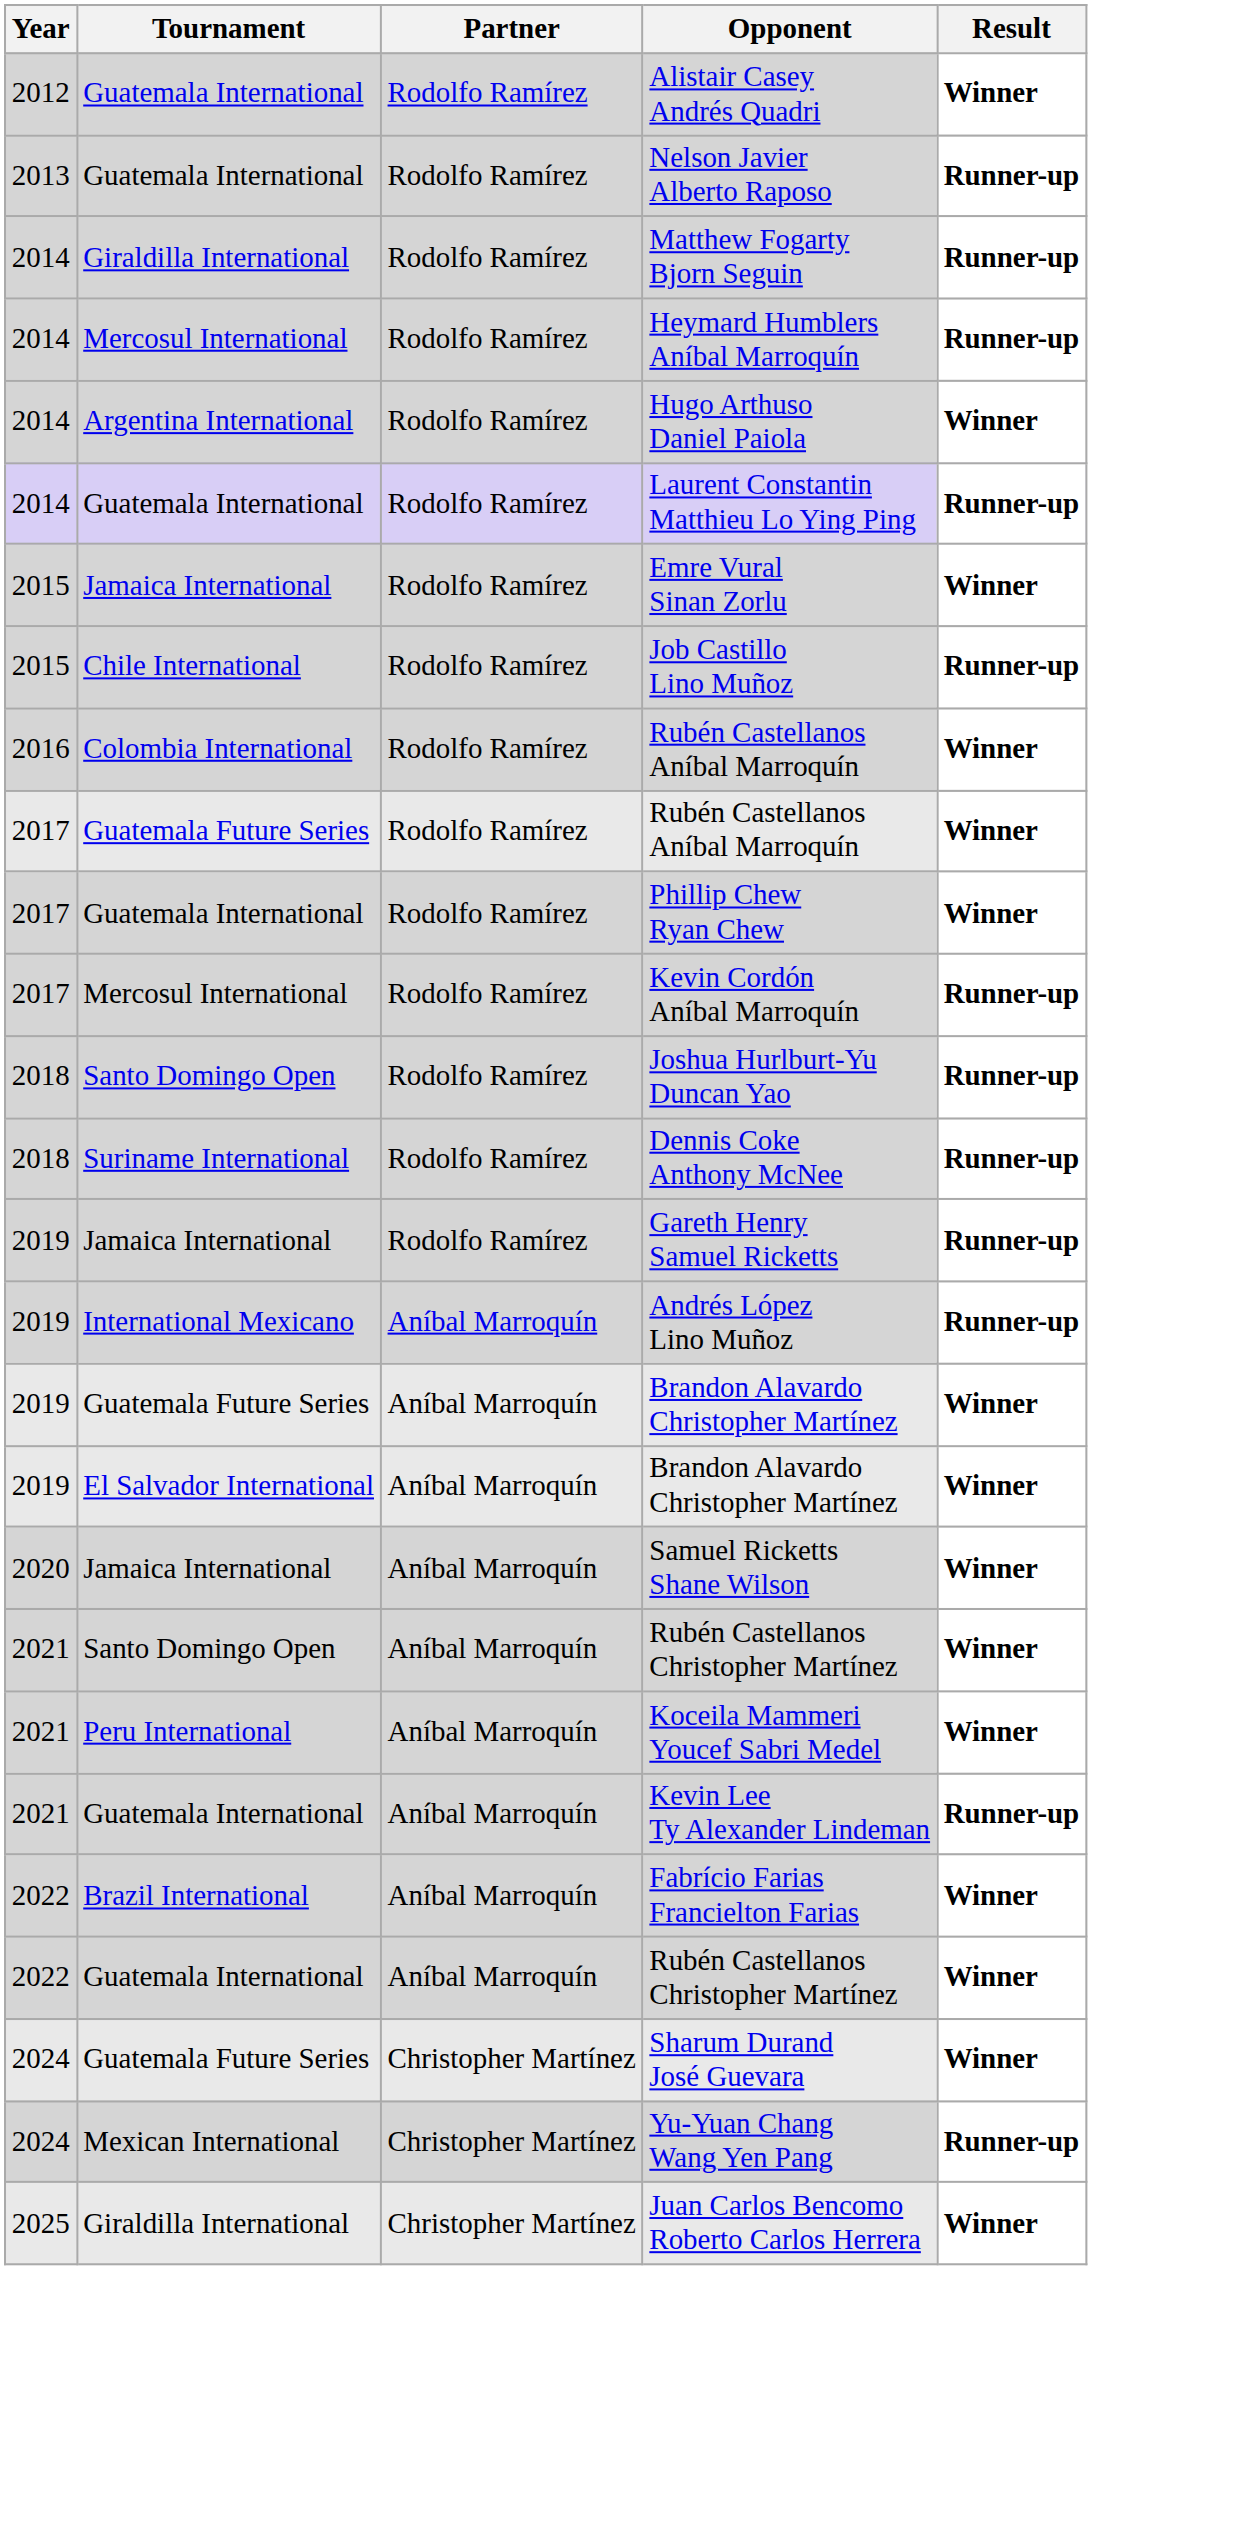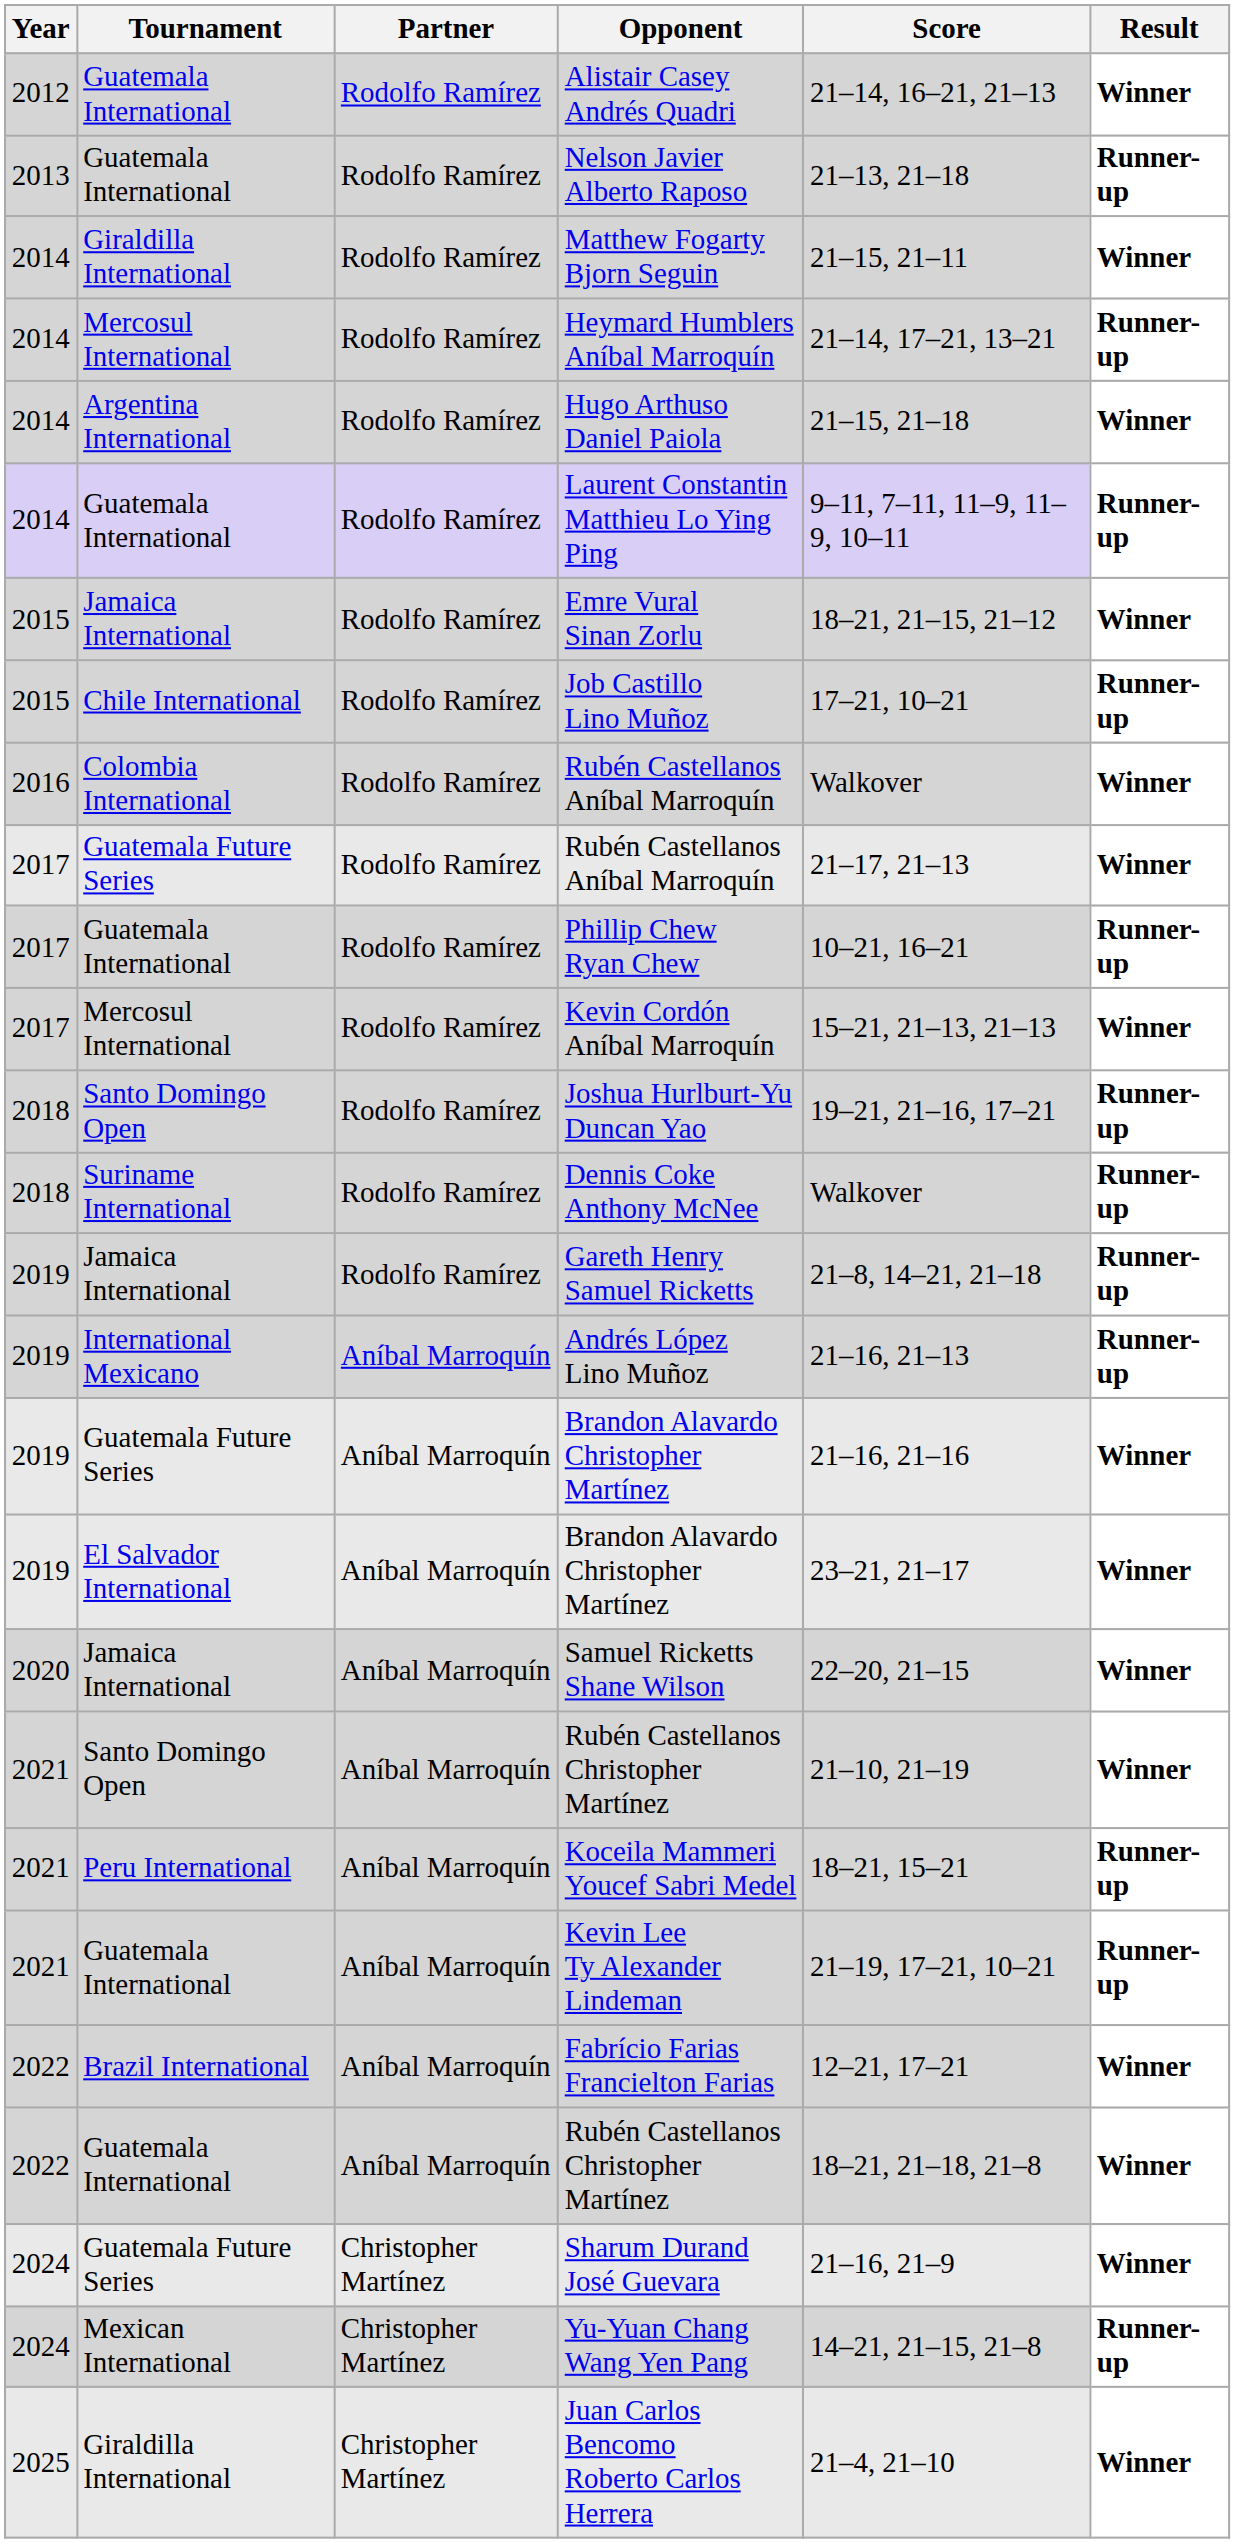+ column: Score | 21–14, 16–21, 21–13 | 21–13, 21–18 | 21–15, 21–11 | 21–14, 17–21, 13–21 | 21–15, 21–18 | 9–11, 7–11, 11–9, 11–9, 10–11 | 18–21, 21–15, 21–12 | 17–21, 10–21 | Walkover | 21–17, 21–13 | 10–21, 16–21 | 15–21, 21–13, 21–13 | 19–21, 21–16, 17–21 | Walkover | 21–8, 14–21, 21–18 | 21–16, 21–13 | 21–16, 21–16 | 23–21, 21–17 | 22–20, 21–15 | 21–10, 21–19 | 18–21, 15–21 | 21–19, 17–21, 10–21 | 12–21, 17–21 | 18–21, 21–18, 21–8 | 21–16, 21–9 | 14–21, 21–15, 21–8 | 21–4, 21–10
Matthew Fogarty Bjorn Seguin | Result: Runner-up -> Winner
Phillip Chew Ryan Chew | Result: Winner -> Runner-up
Kevin Cordón Aníbal Marroquín | Result: Runner-up -> Winner
Koceila Mammeri Youcef Sabri Medel | Result: Winner -> Runner-up
